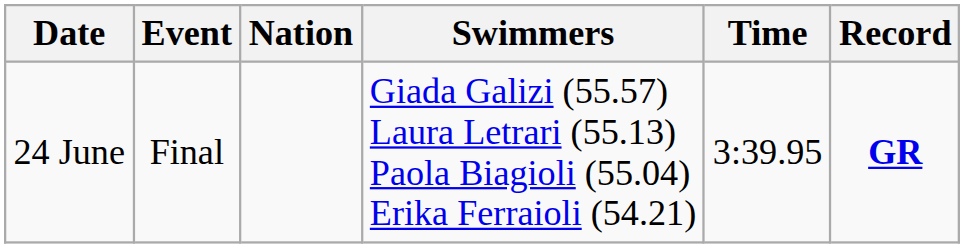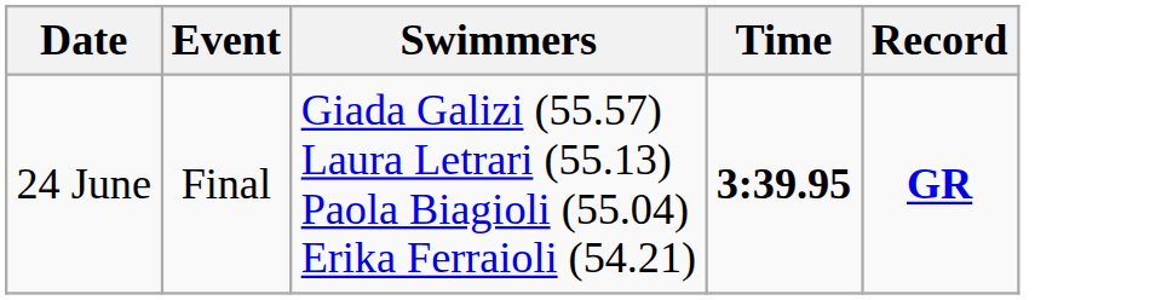- column: Nation
24 June | Time: normal -> bold
